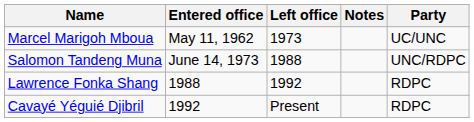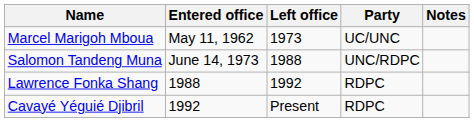columns swapped: Party <-> Notes
